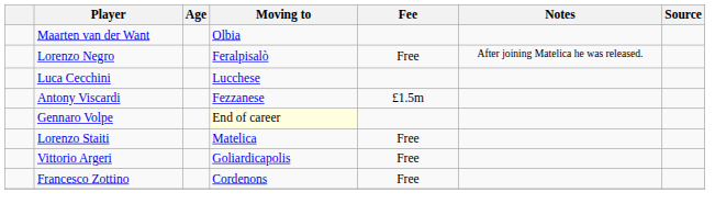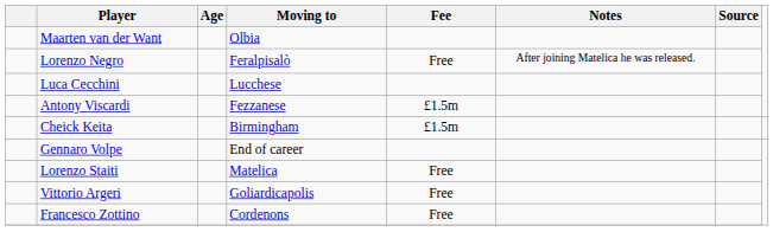+ row: Cheick Keita | Birmingham | £1.5m
Gennaro Volpe | Moving to: lightyellow background -> no background
